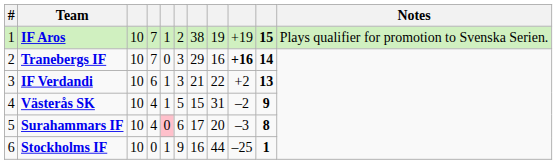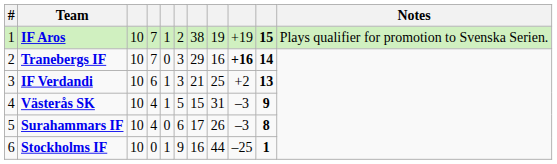IF Verdandi | column 8: 22 -> 25
Västerås SK | column 9: –2 -> –3
Surahammars IF | column 5: pink background -> no background
Surahammars IF | column 8: 20 -> 26
